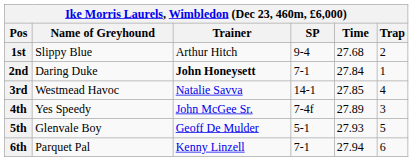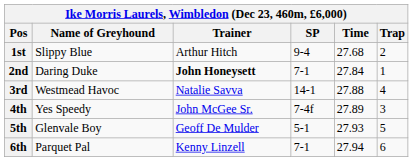3rd | Time: 27.85 -> 27.88
